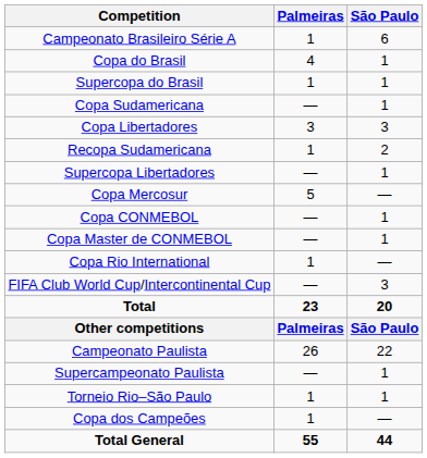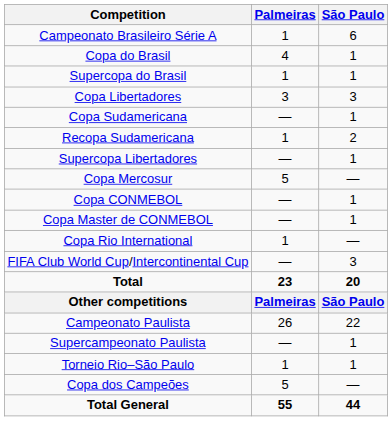rows swapped: Copa Libertadores <-> Copa Sudamericana
Copa dos Campeões | Palmeiras: 1 -> 5
